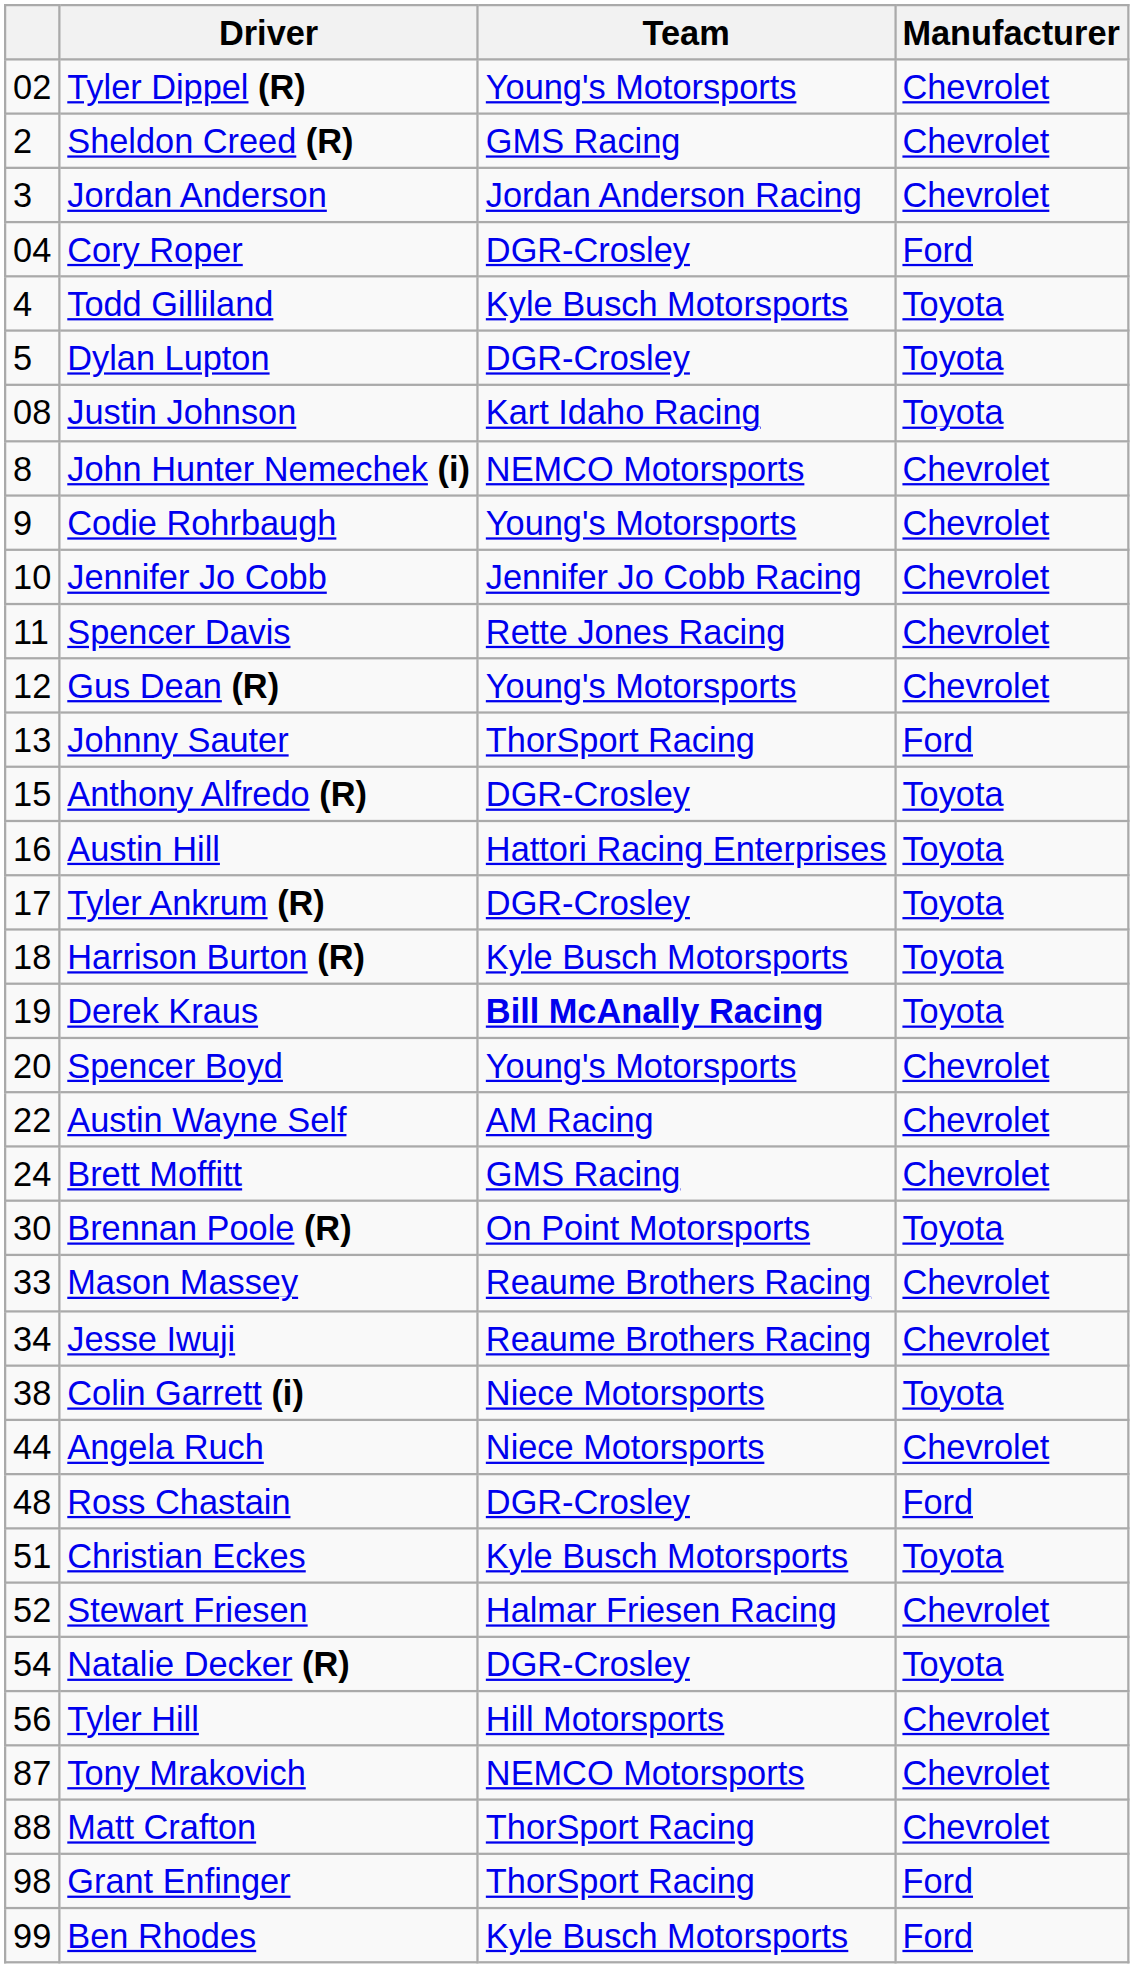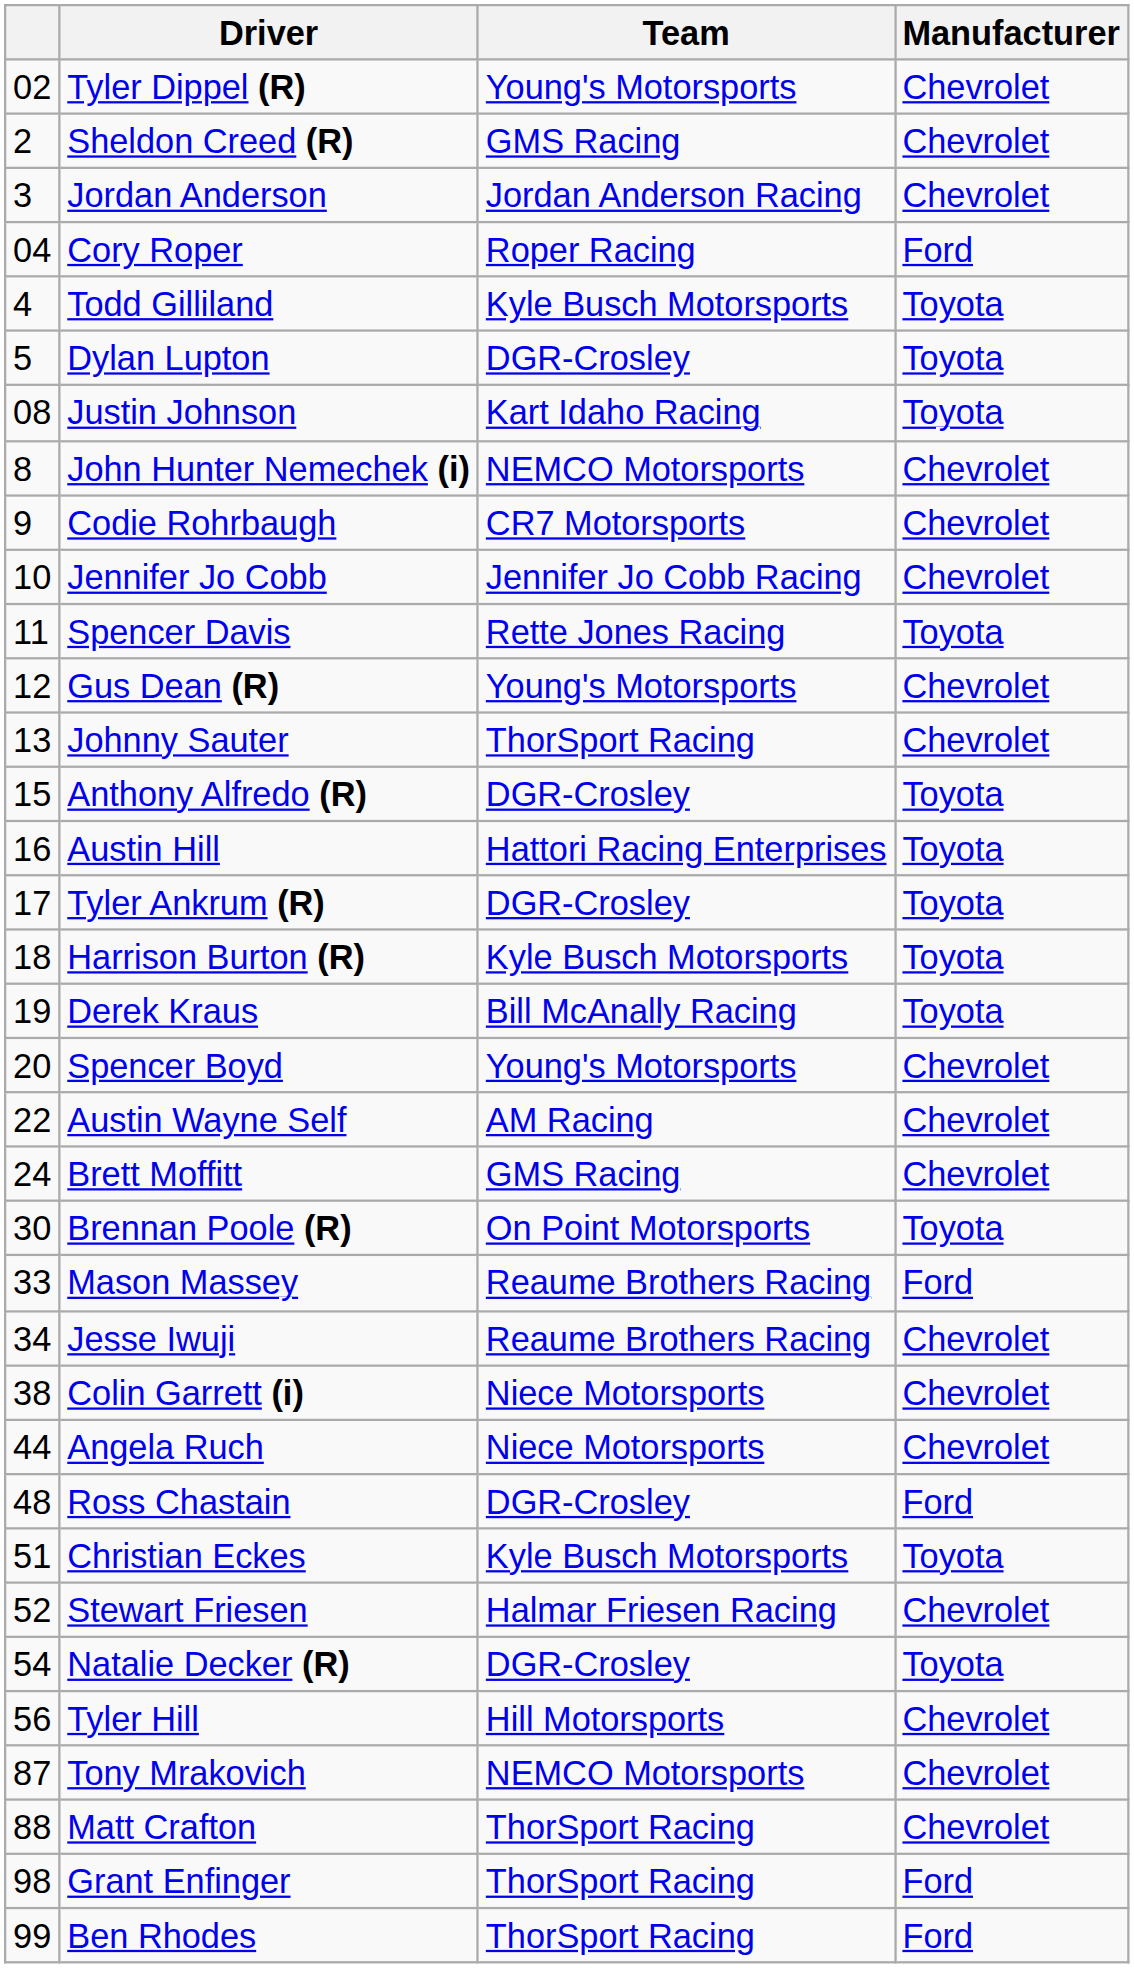Cory Roper | Team: DGR-Crosley -> Roper Racing
Codie Rohrbaugh | Team: Young's Motorsports -> CR7 Motorsports
Spencer Davis | Manufacturer: Chevrolet -> Toyota
Johnny Sauter | Manufacturer: Ford -> Chevrolet
Derek Kraus | Team: bold -> normal
Mason Massey | Manufacturer: Chevrolet -> Ford
Colin Garrett (i) | Manufacturer: Toyota -> Chevrolet
Ben Rhodes | Team: Kyle Busch Motorsports -> ThorSport Racing
